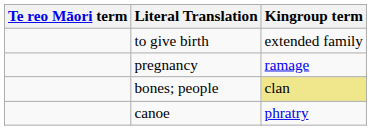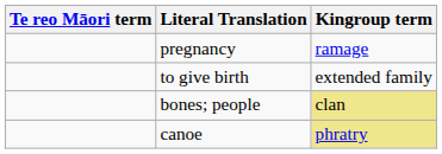rows swapped: to give birth <-> pregnancy
canoe | Kingroup term: no background -> khaki background
